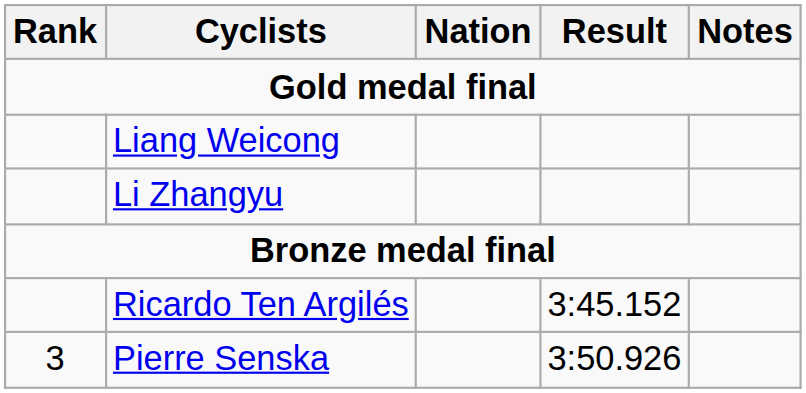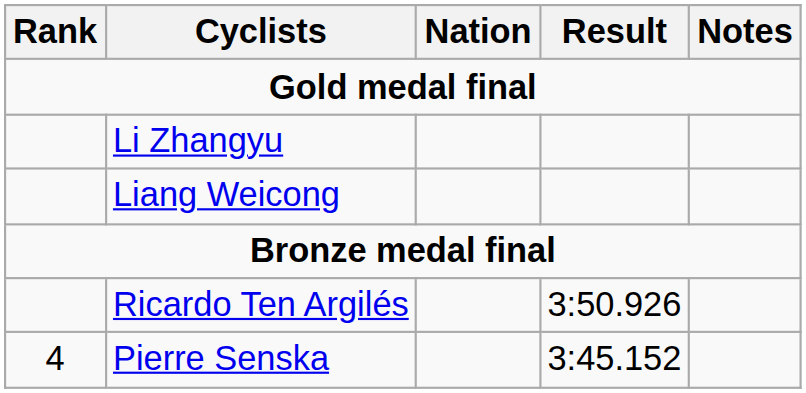rows swapped: Li Zhangyu <-> Liang Weicong
Ricardo Ten Argilés | Result: 3:45.152 -> 3:50.926
Pierre Senska | Rank: 3 -> 4
Pierre Senska | Result: 3:50.926 -> 3:45.152
